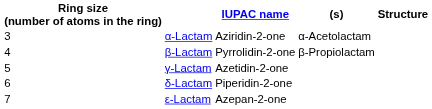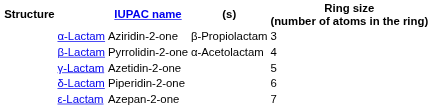columns swapped: Ring size (number of atoms in the ring) <-> Structure
α-Lactam | (s): α-Acetolactam -> β-Propiolactam
β-Lactam | (s): β-Propiolactam -> α-Acetolactam
